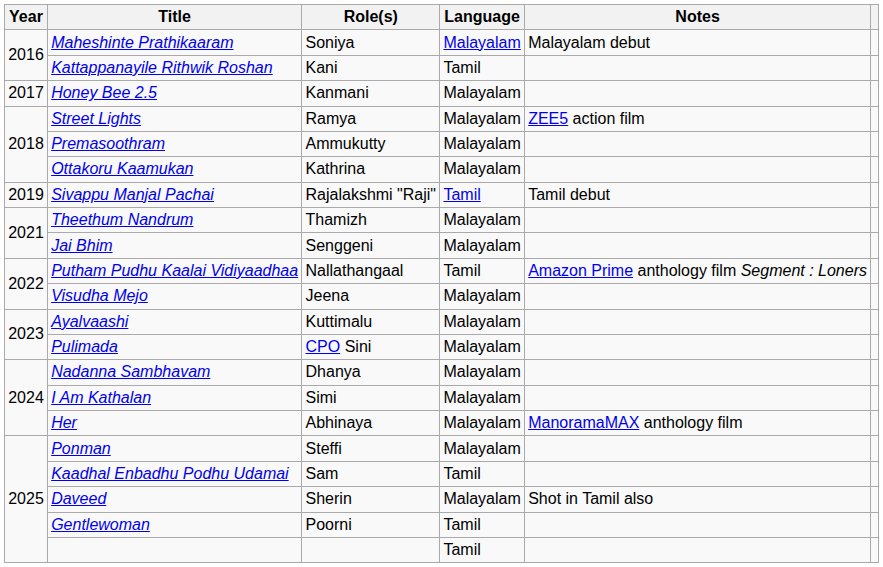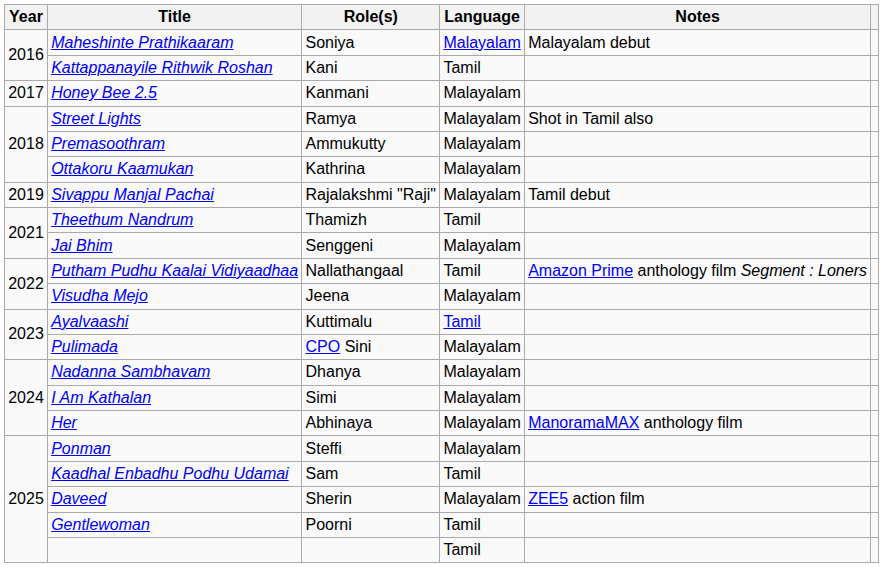Street Lights | Notes: ZEE5 action film -> Shot in Tamil also
Sivappu Manjal Pachai | Language: Tamil -> Malayalam
Theethum Nandrum | Language: Malayalam -> Tamil
Ayalvaashi | Language: Malayalam -> Tamil
Daveed | Notes: Shot in Tamil also -> ZEE5 action film
